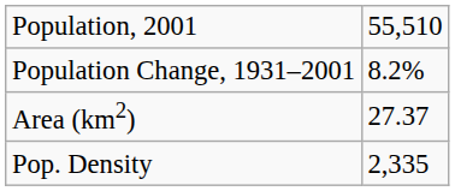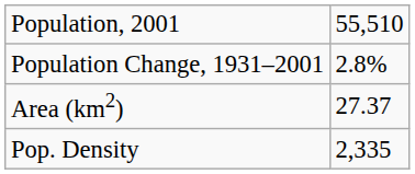Population Change, 1931–2001 | column 2: 8.2% -> 2.8%
